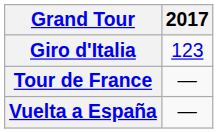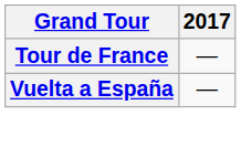- row: Giro d'Italia | 123
